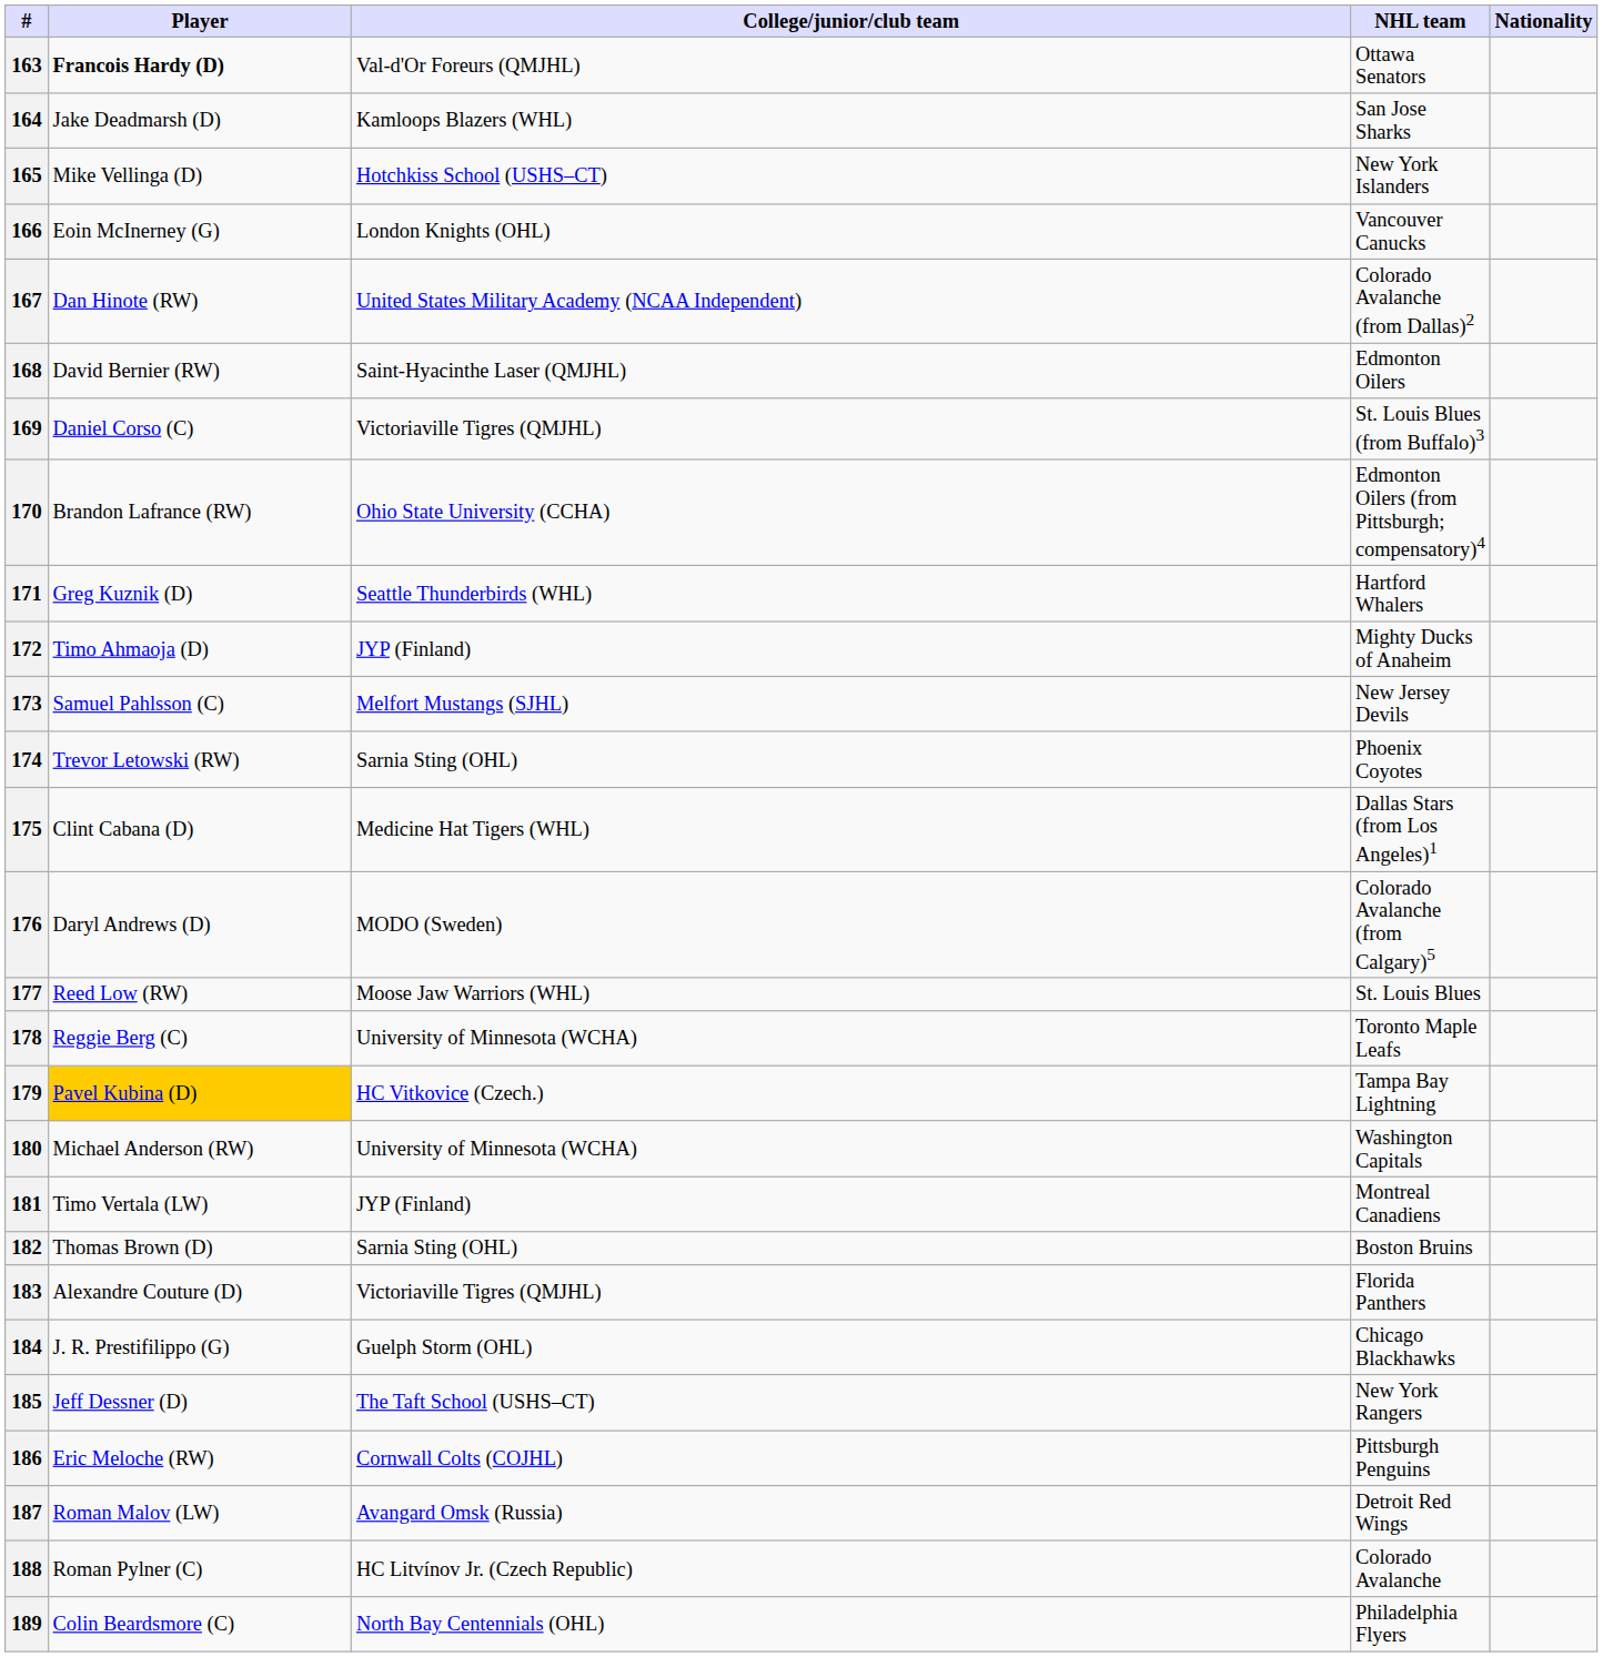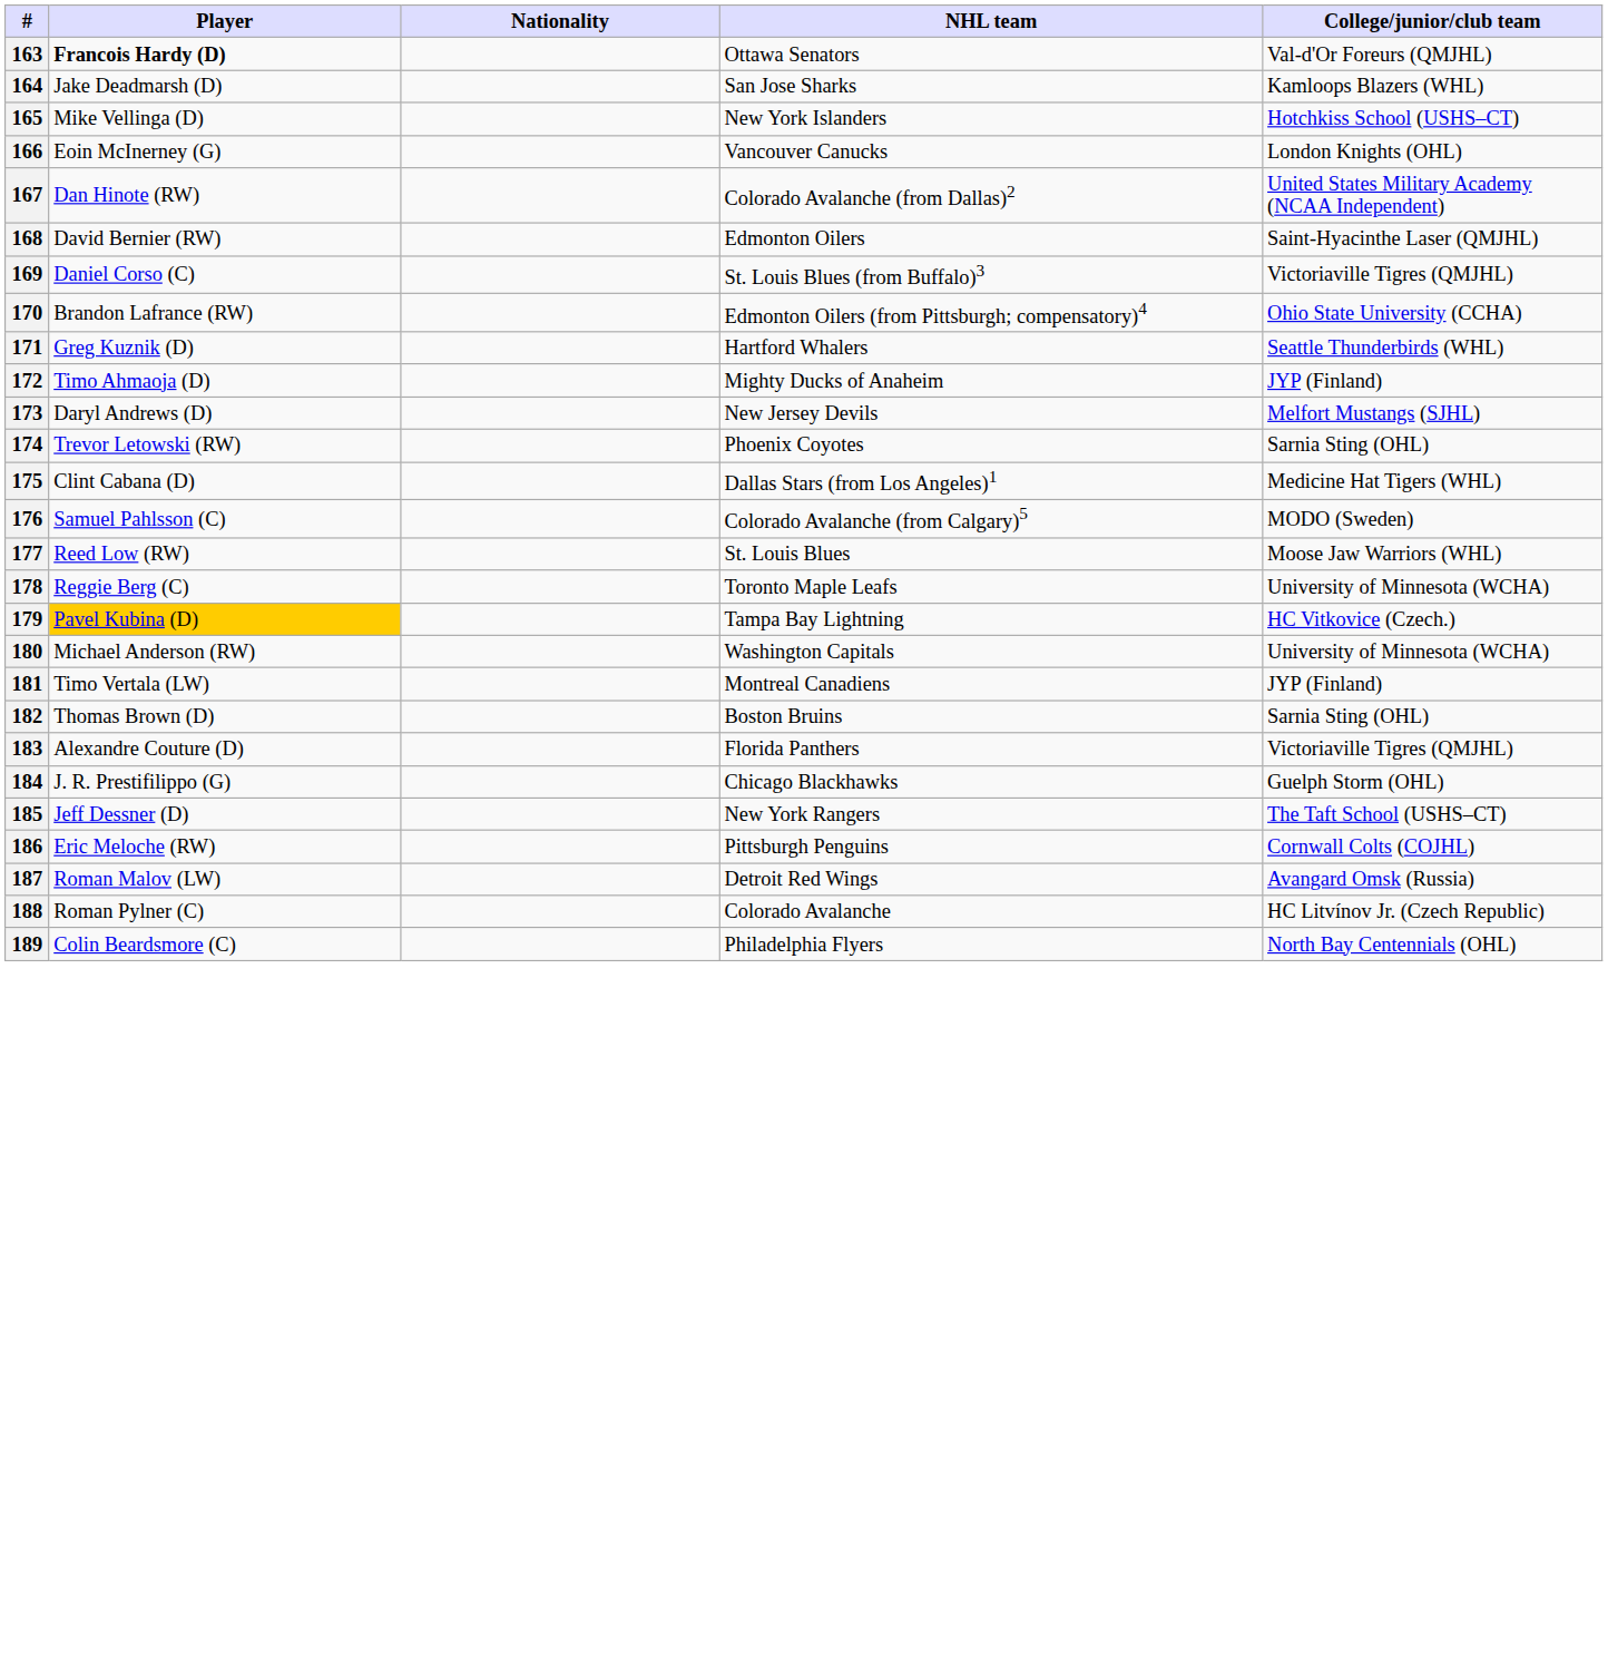columns swapped: Nationality <-> College/junior/club team
173 | Player: Samuel Pahlsson (C) -> Daryl Andrews (D)
176 | Player: Daryl Andrews (D) -> Samuel Pahlsson (C)
